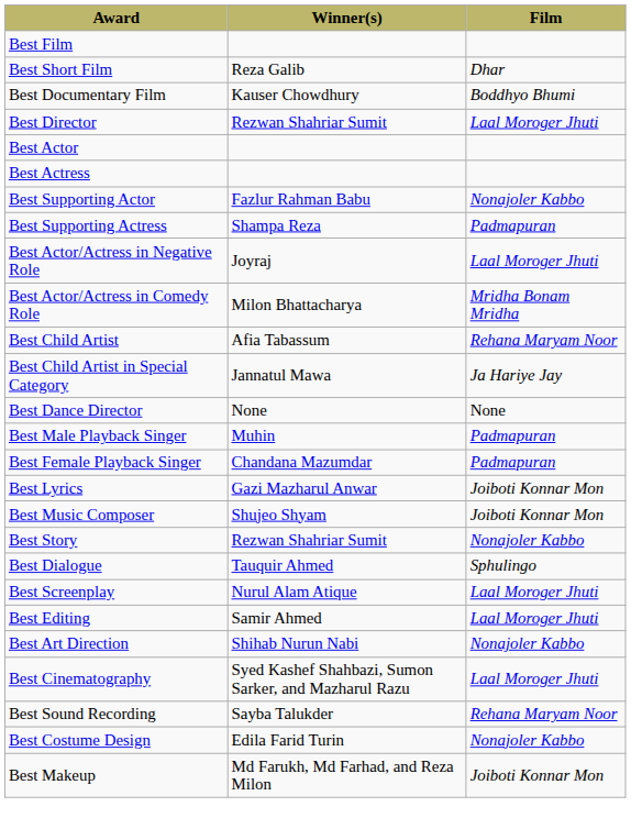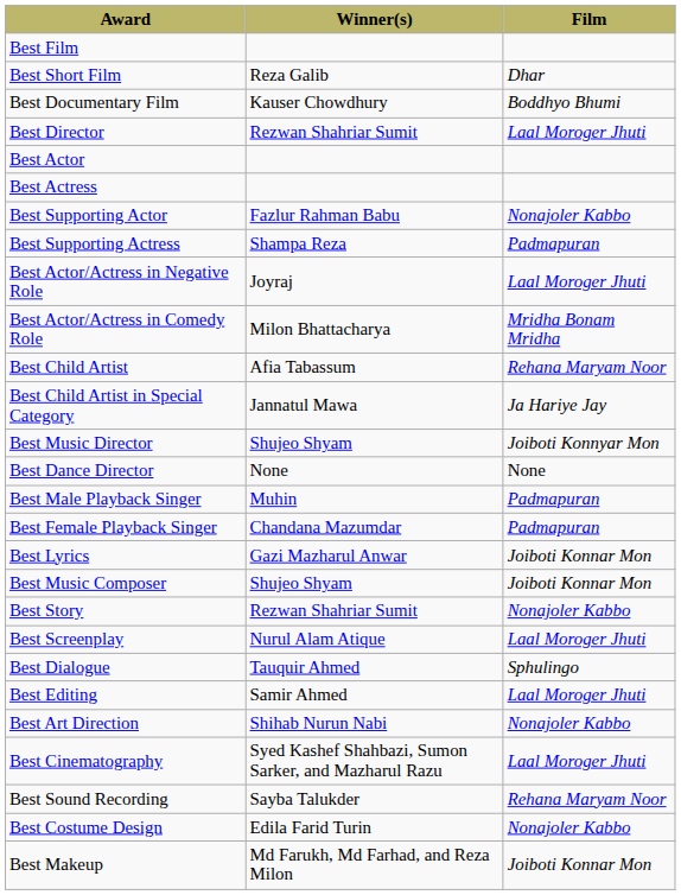+ row: Best Music Director | Shujeo Shyam | Joiboti Konnyar Mon
rows swapped: Best Screenplay <-> Best Dialogue
